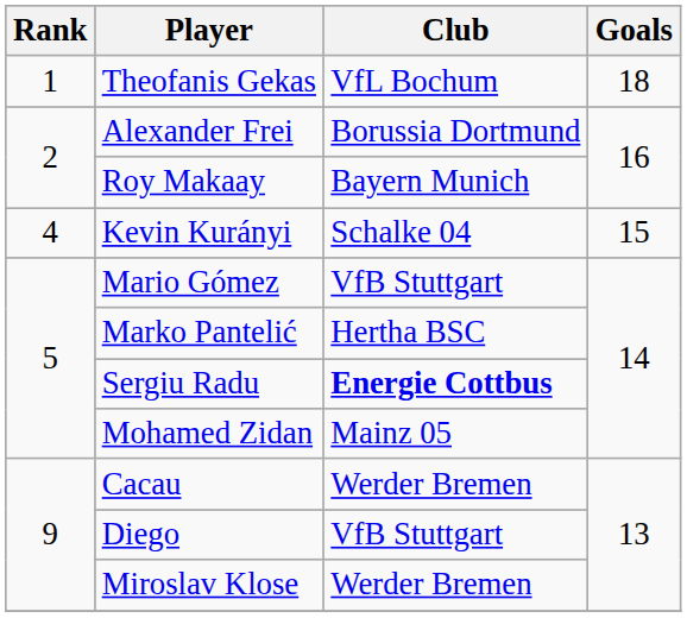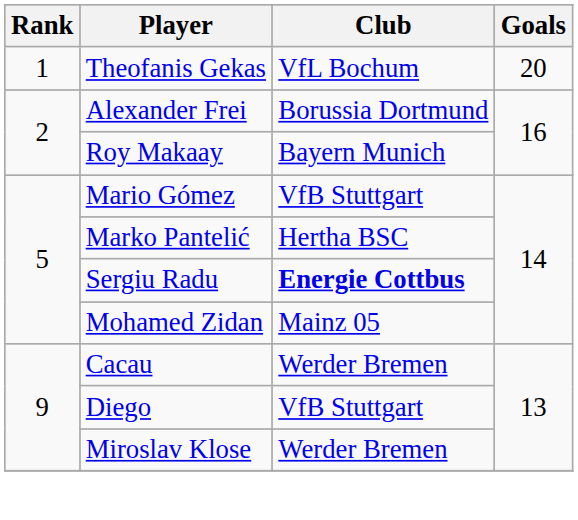Theofanis Gekas | Goals: 18 -> 20
- row: 4 | Kevin Kurányi | Schalke 04 | 15
